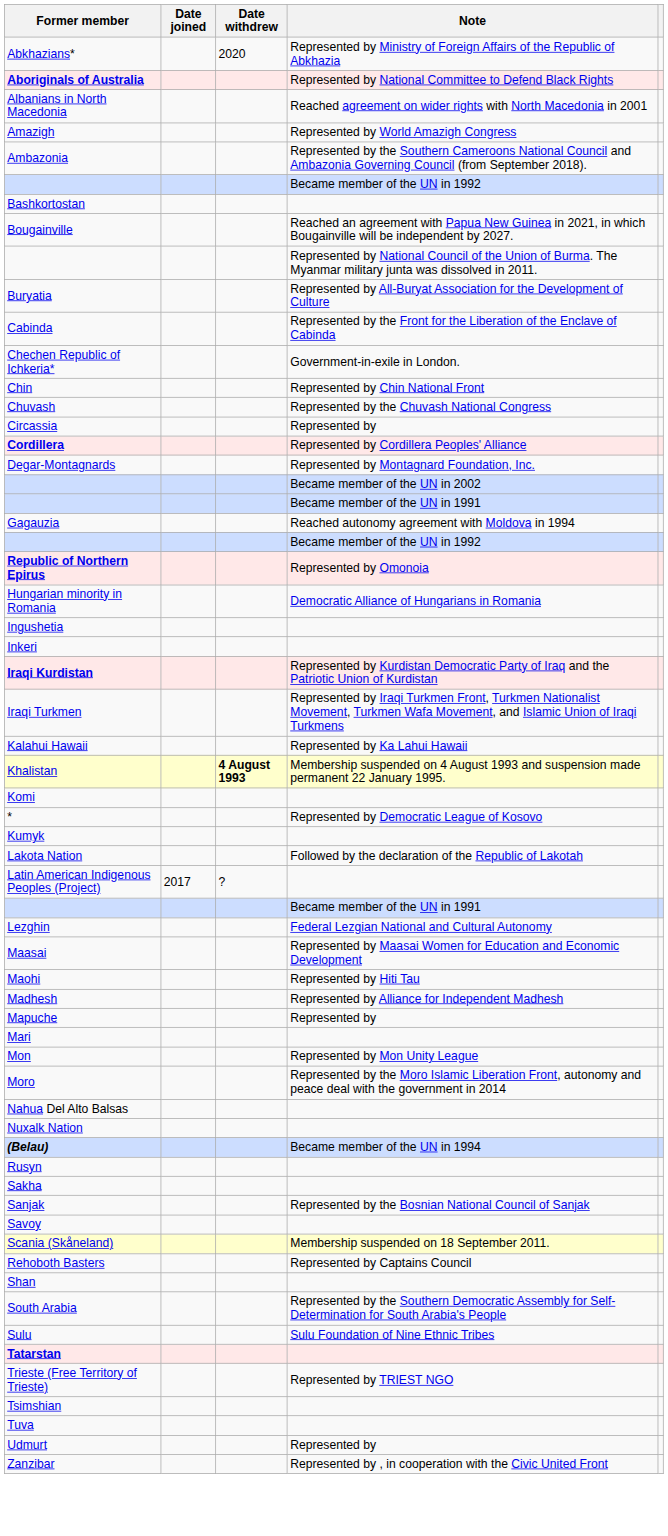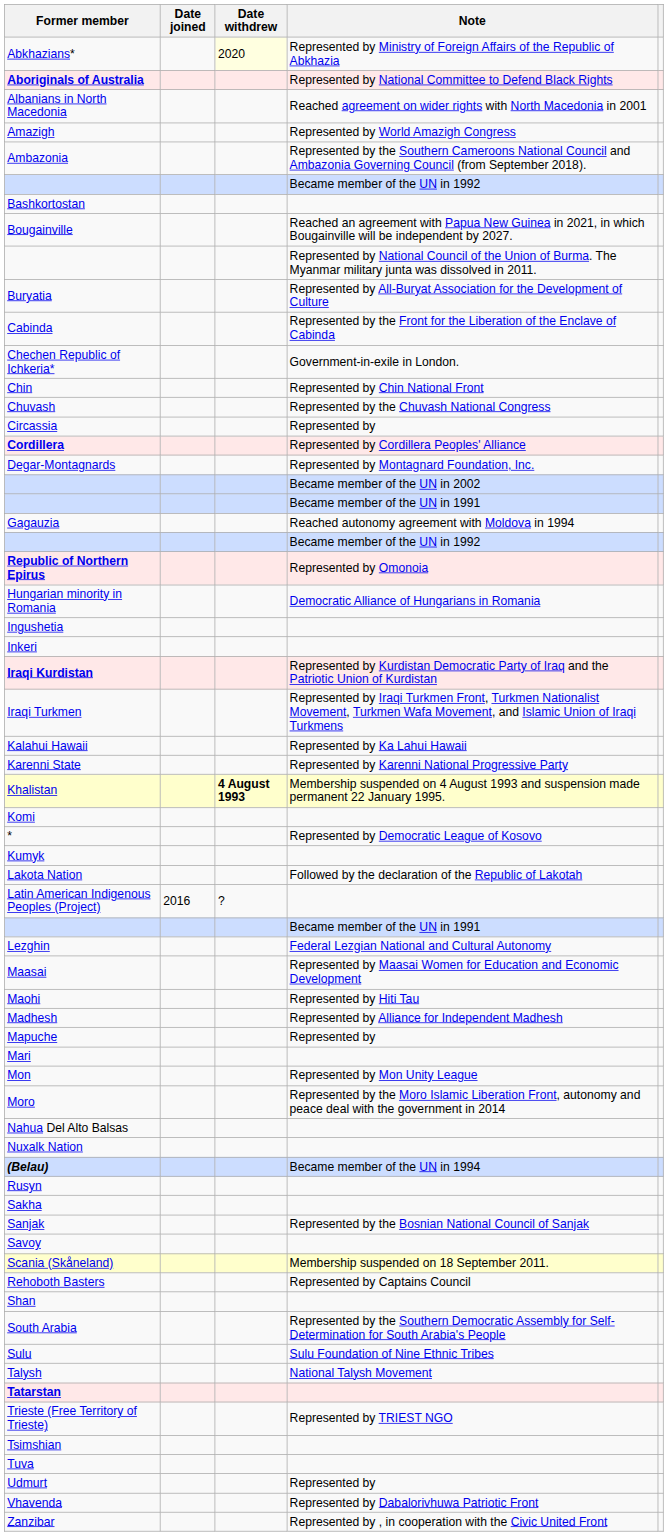Abkhazians* | Date withdrew: no background -> lightyellow background
+ row: Karenni State | Represented by Karenni National Progressive Party
Latin American Indigenous Peoples (Project) | Date joined: 2017 -> 2016
+ row: Talysh | National Talysh Movement
+ row: Vhavenda | Represented by Dabalorivhuwa Patriotic Front
